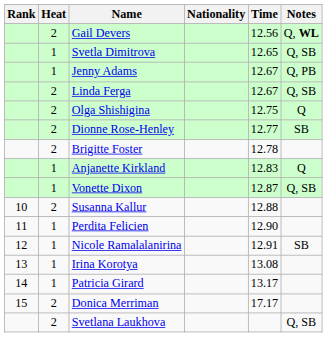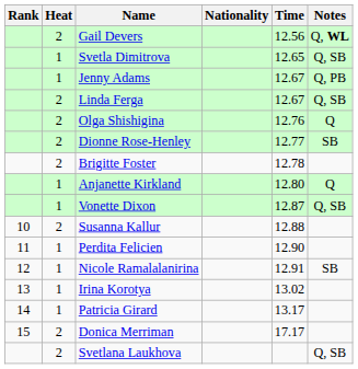Olga Shishigina | Time: 12.75 -> 12.76
Anjanette Kirkland | Time: 12.83 -> 12.80
Irina Korotya | Time: 13.08 -> 13.02
